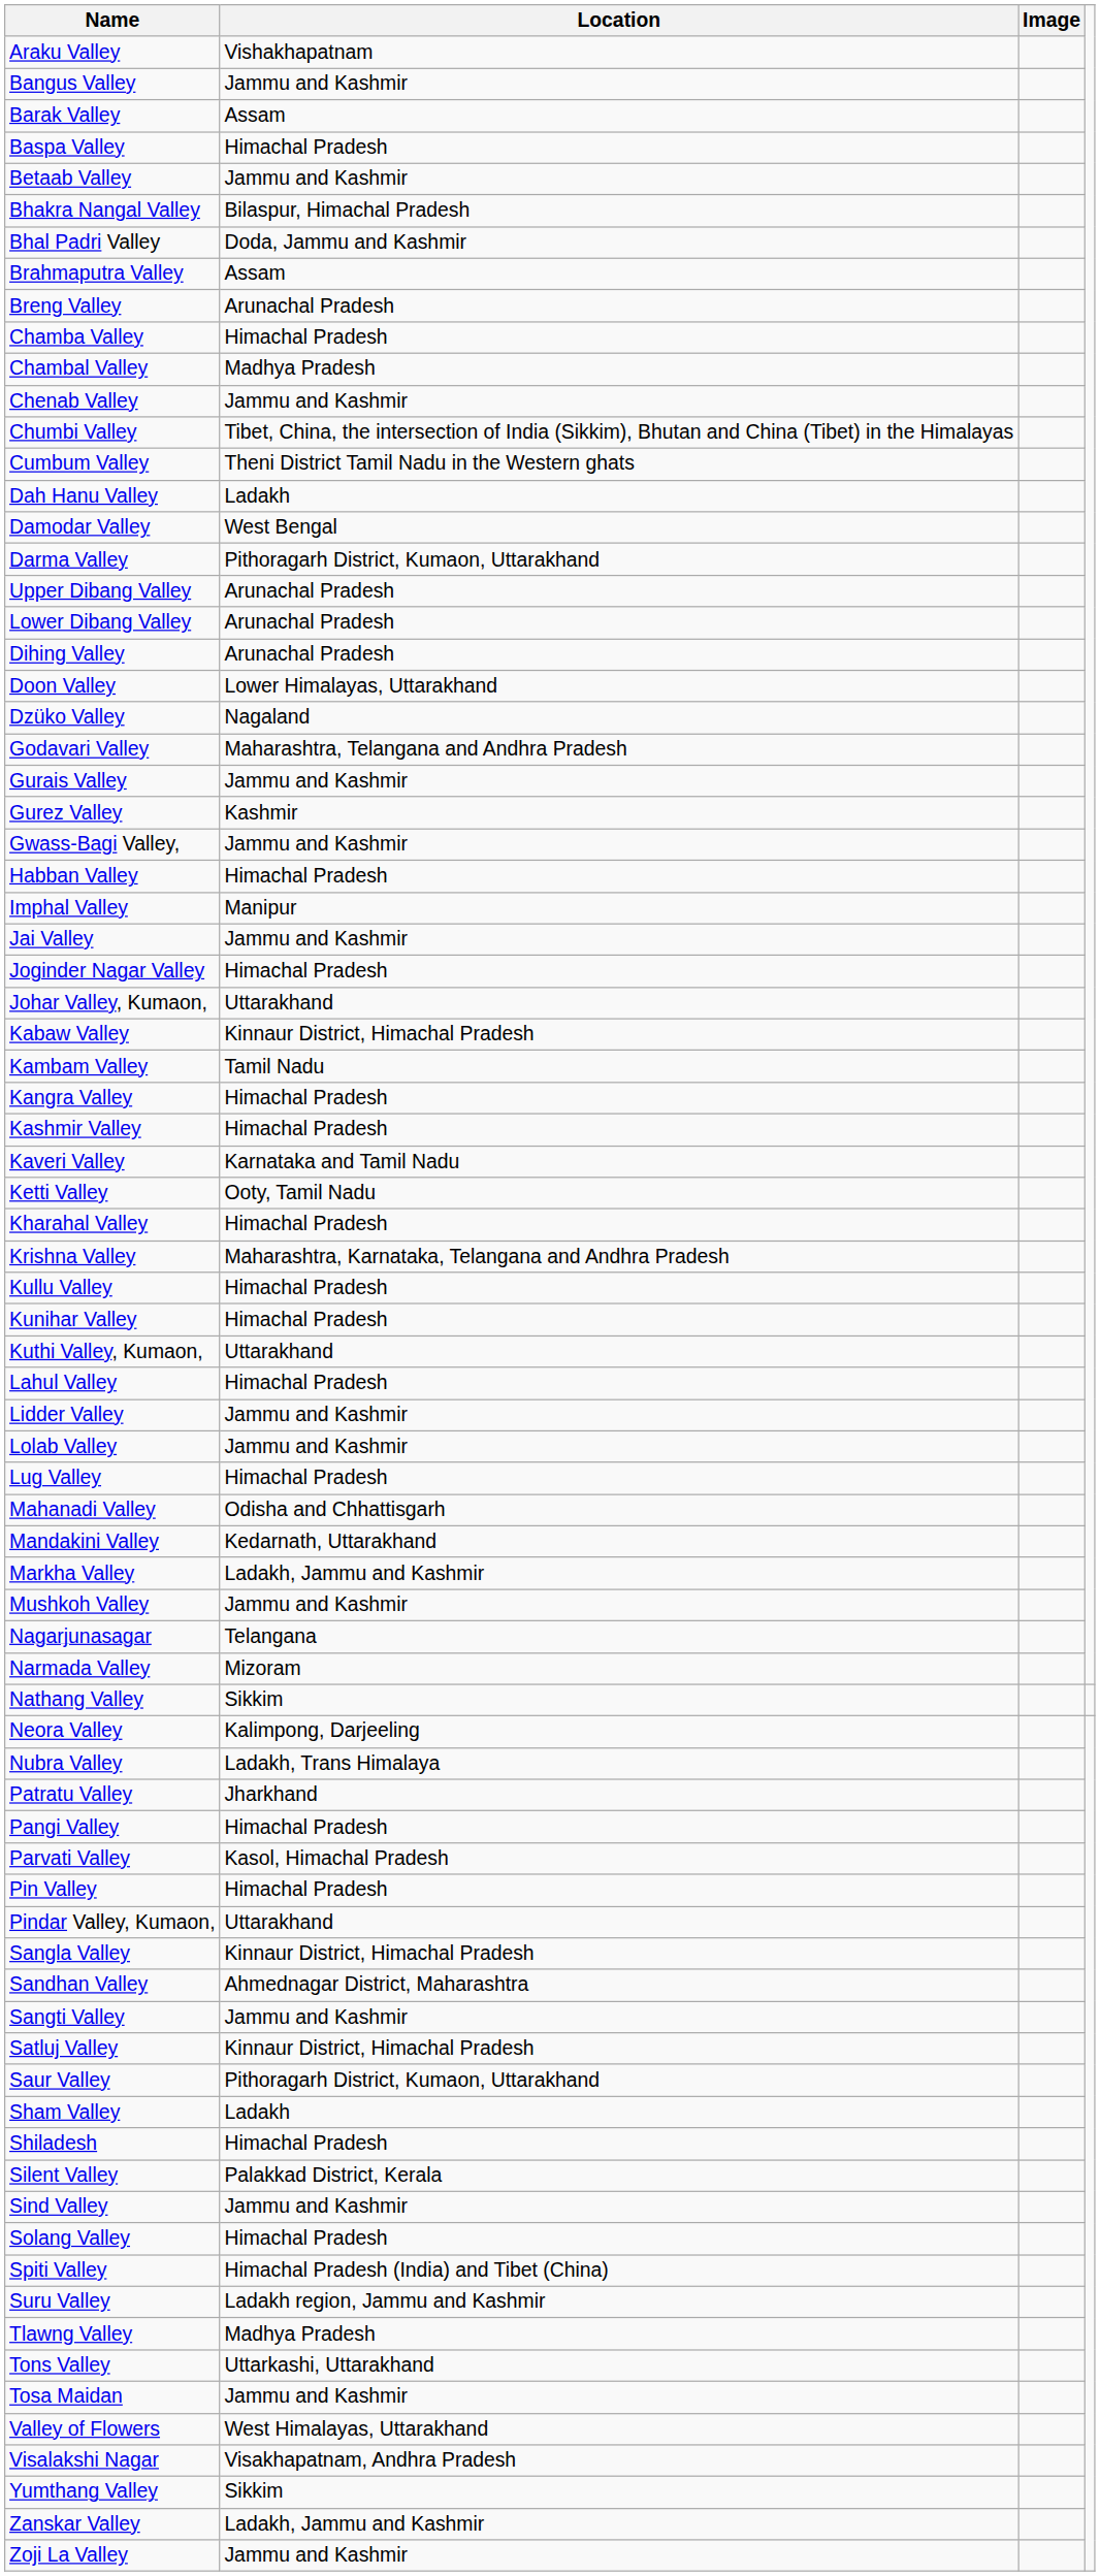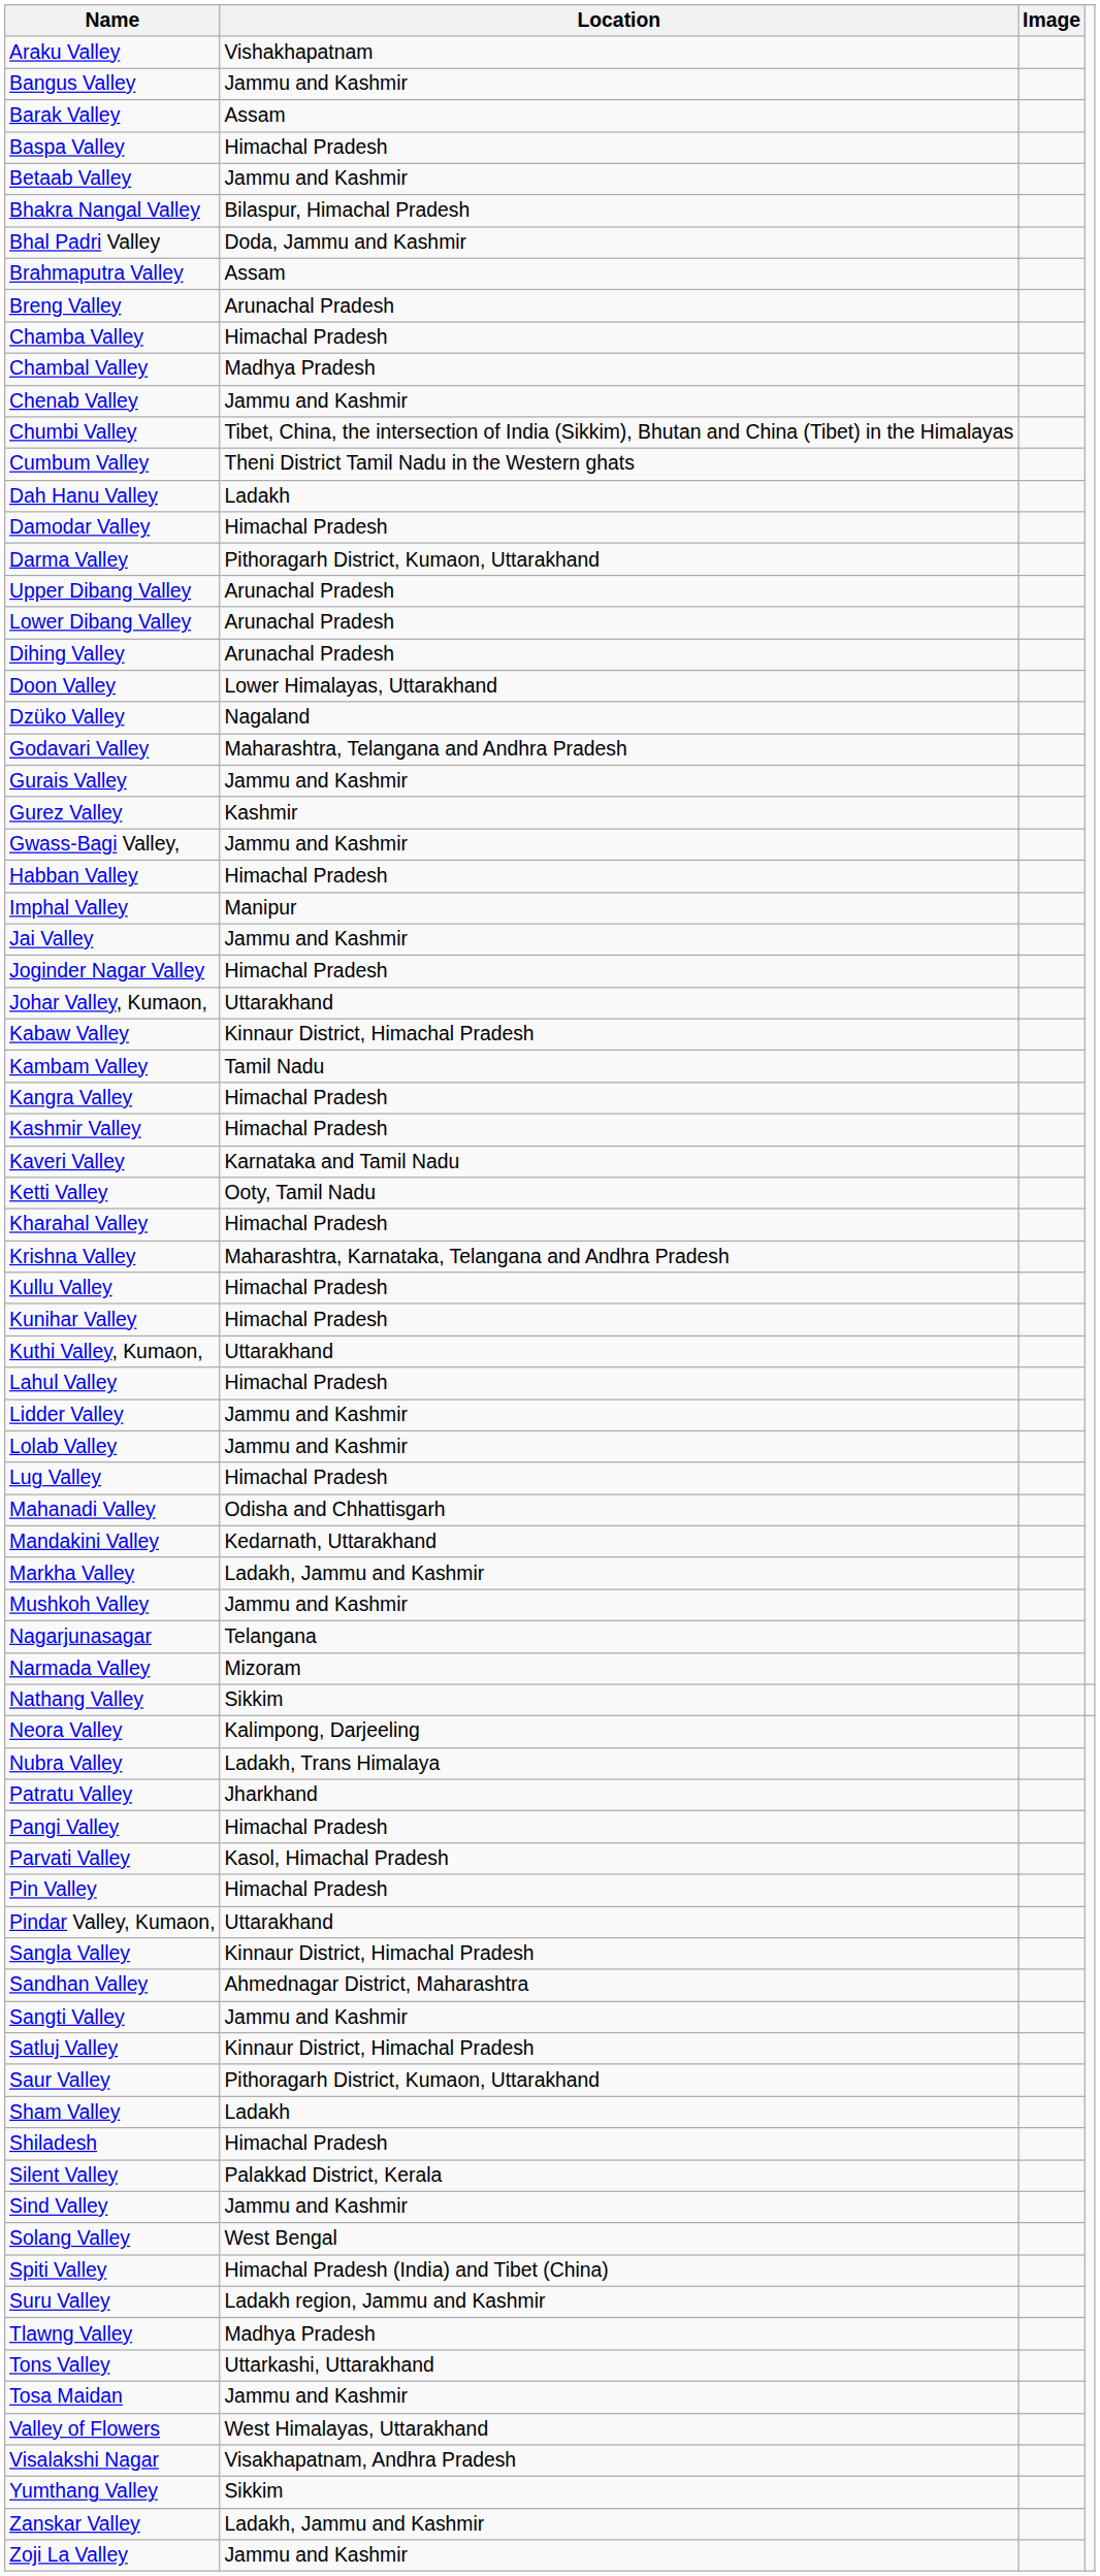Damodar Valley | Location: West Bengal -> Himachal Pradesh
Solang Valley | Location: Himachal Pradesh -> West Bengal
